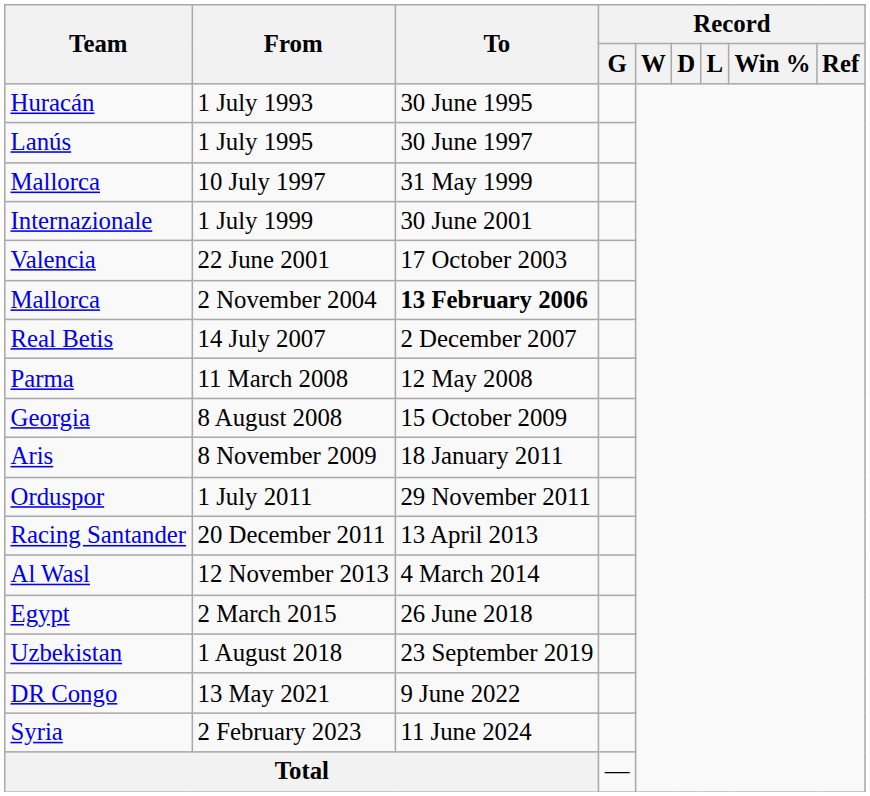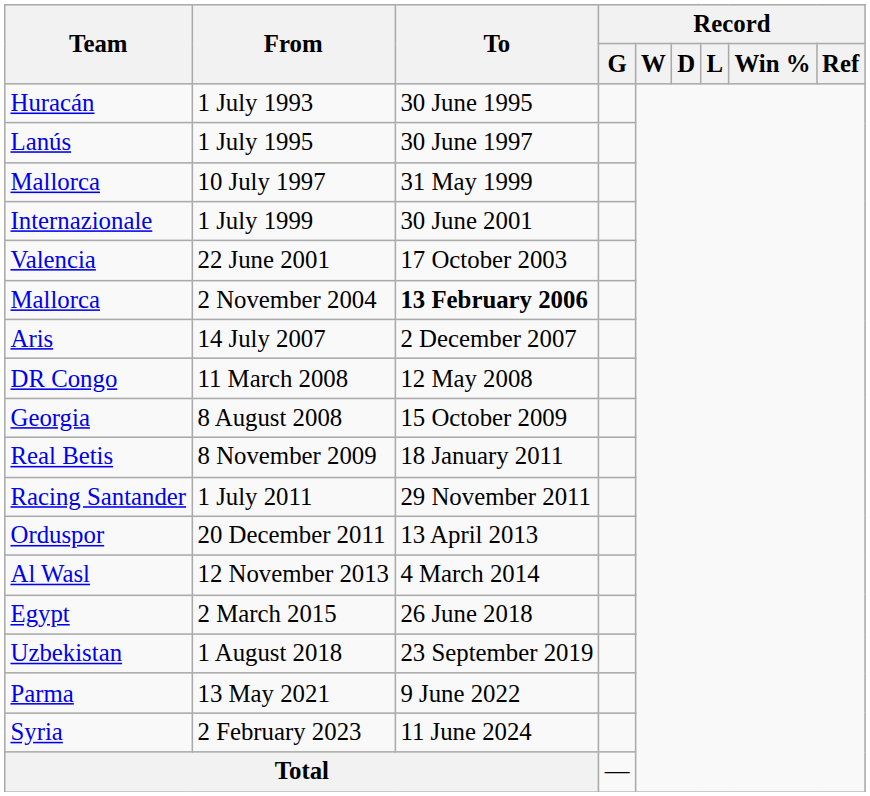14 July 2007 | Team: Real Betis -> Aris
11 March 2008 | Team: Parma -> DR Congo
8 November 2009 | Team: Aris -> Real Betis
1 July 2011 | Team: Orduspor -> Racing Santander
20 December 2011 | Team: Racing Santander -> Orduspor
13 May 2021 | Team: DR Congo -> Parma
